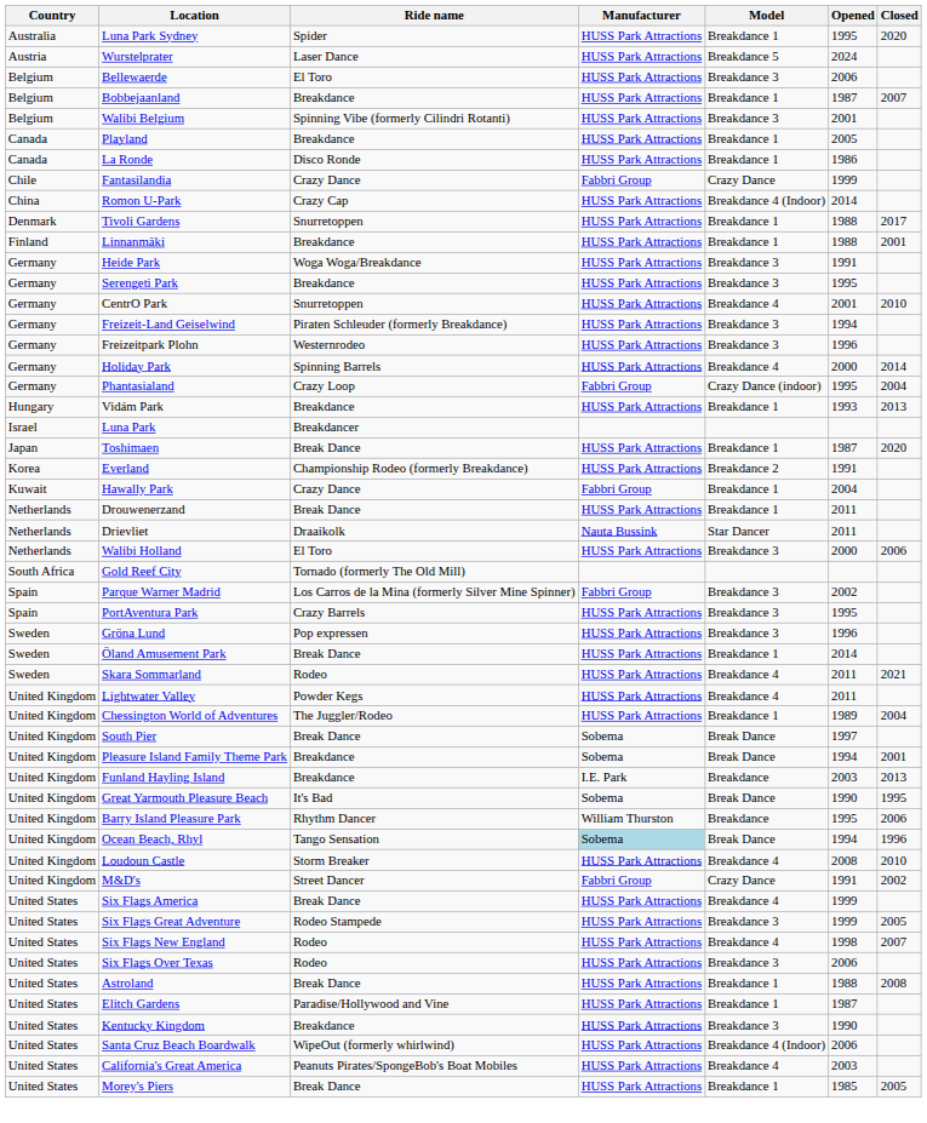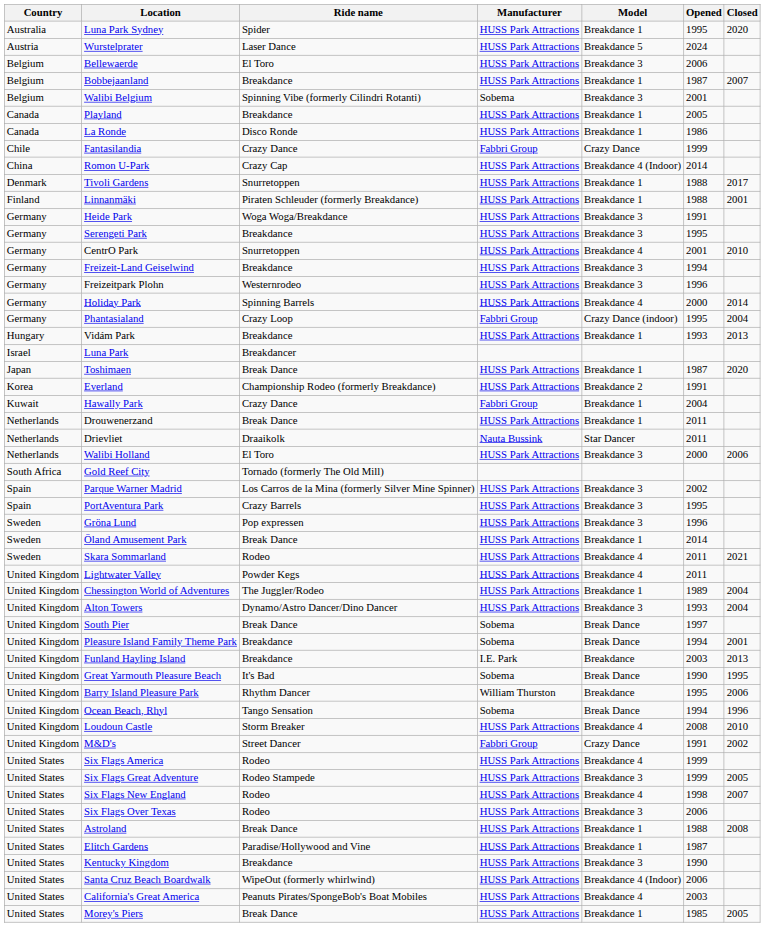Walibi Belgium | Manufacturer: HUSS Park Attractions -> Sobema
Linnanmäki | Ride name: Breakdance -> Piraten Schleuder (formerly Breakdance)
Freizeit-Land Geiselwind | Ride name: Piraten Schleuder (formerly Breakdance) -> Breakdance
Parque Warner Madrid | Manufacturer: Fabbri Group -> HUSS Park Attractions
+ row: United Kingdom | Alton Towers | Dynamo/Astro Dancer/Dino Dancer | HUSS Park Attractions | Breakdance 3 | 1993 | 2004
Ocean Beach, Rhyl | Manufacturer: lightblue background -> no background
Six Flags America | Ride name: Break Dance -> Rodeo
